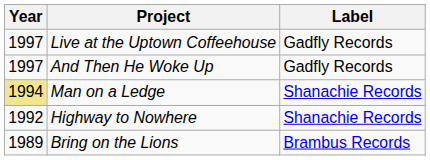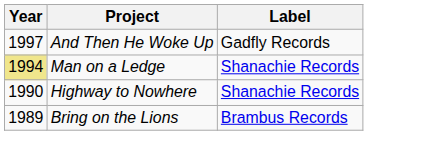- row: 1997 | Live at the Uptown Coffeehouse | Gadfly Records
Highway to Nowhere | Year: 1992 -> 1990
